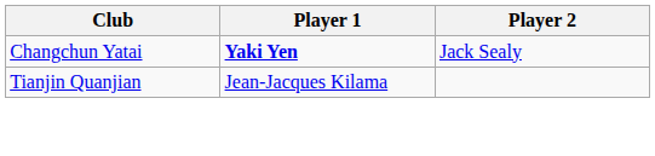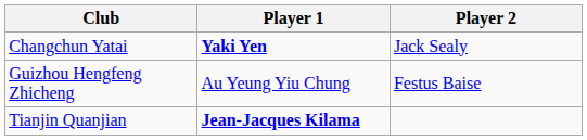+ row: Guizhou Hengfeng Zhicheng | Au Yeung Yiu Chung | Festus Baise
Tianjin Quanjian | Player 1: normal -> bold
